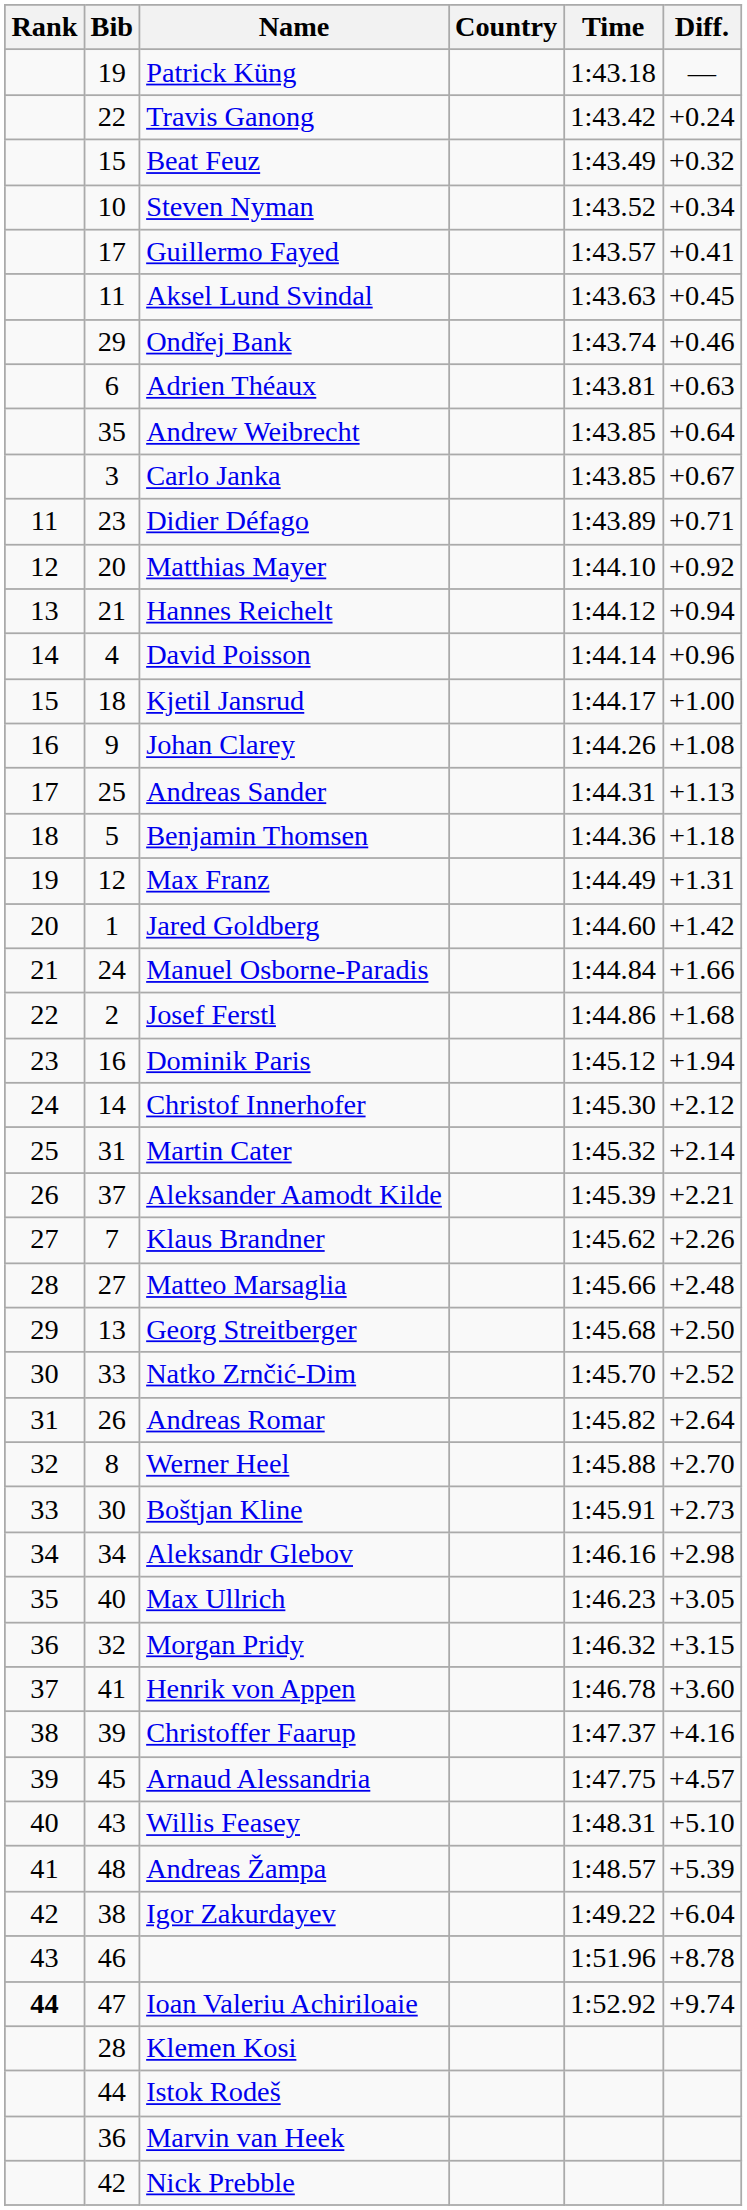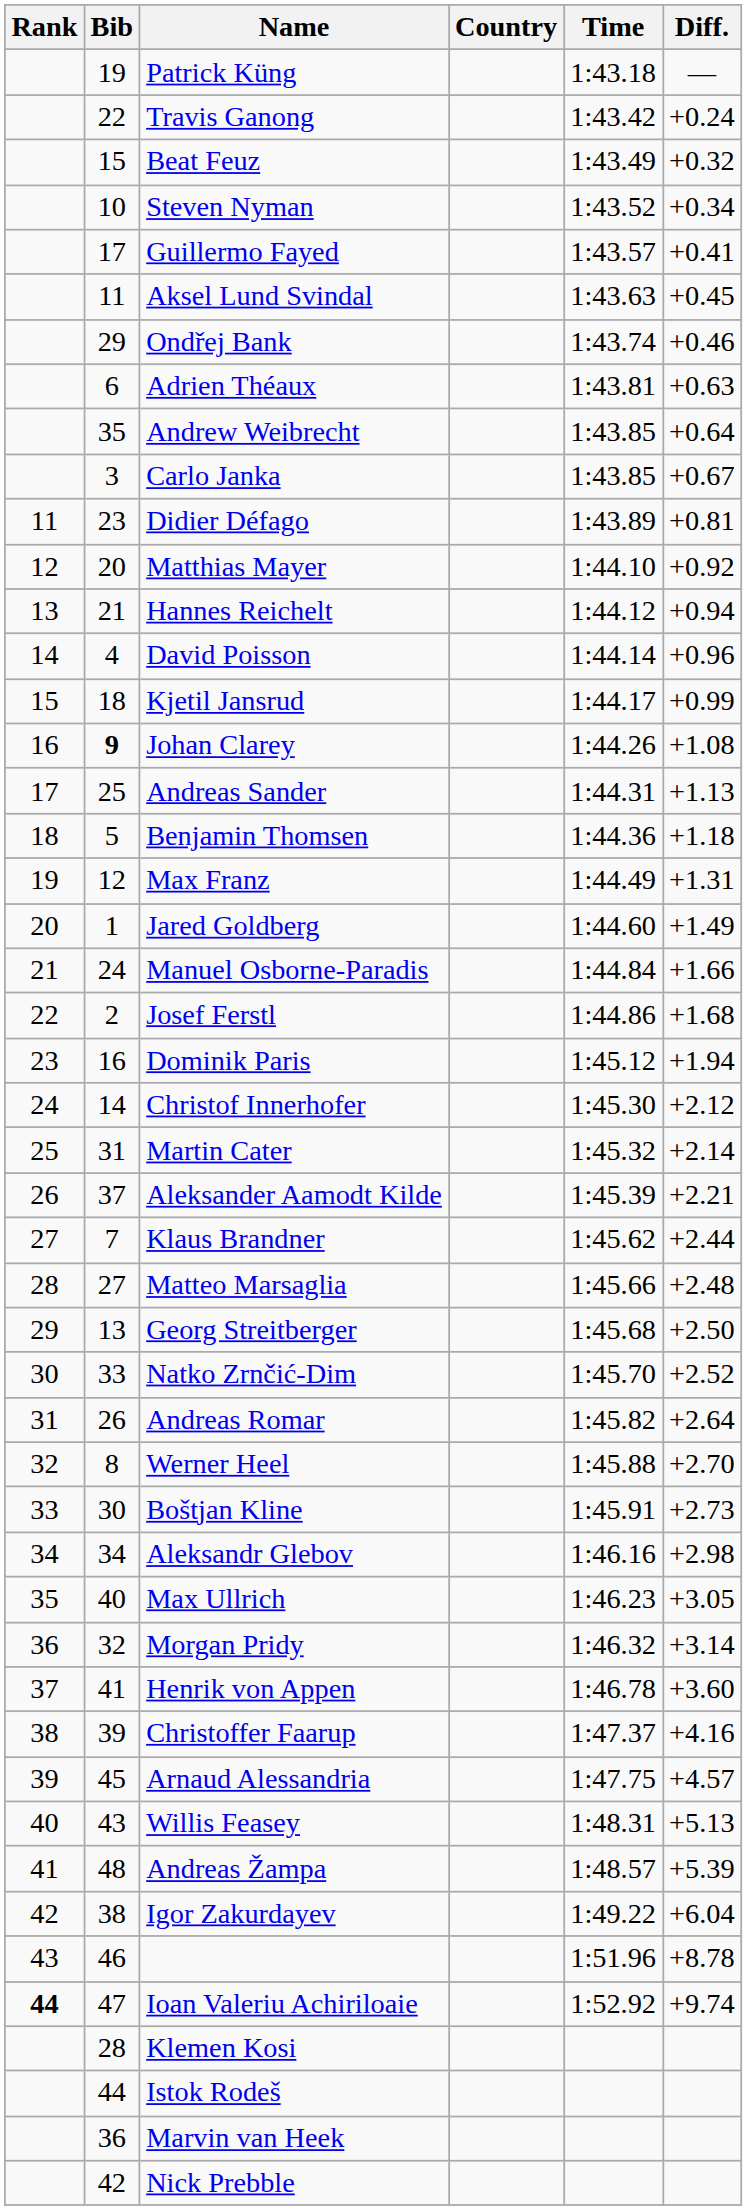Didier Défago | Diff.: +0.71 -> +0.81
Kjetil Jansrud | Diff.: +1.00 -> +0.99
Johan Clarey | Bib: normal -> bold
Jared Goldberg | Diff.: +1.42 -> +1.49
Klaus Brandner | Diff.: +2.26 -> +2.44
Morgan Pridy | Diff.: +3.15 -> +3.14
Willis Feasey | Diff.: +5.10 -> +5.13
